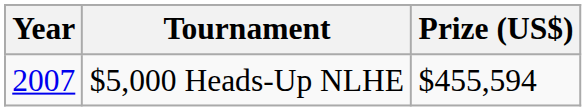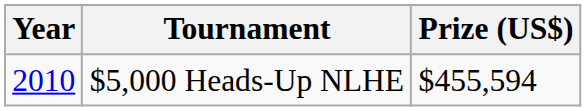$5,000 Heads-Up NLHE | Year: 2007 -> 2010
